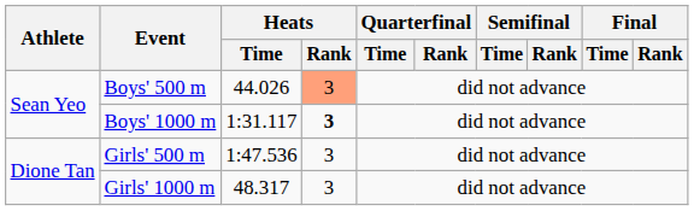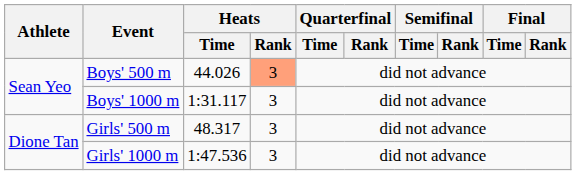Boys' 1000 m | Heats / Rank: bold -> normal
Girls' 500 m | Heats / Time: 1:47.536 -> 48.317
Girls' 1000 m | Heats / Time: 48.317 -> 1:47.536
